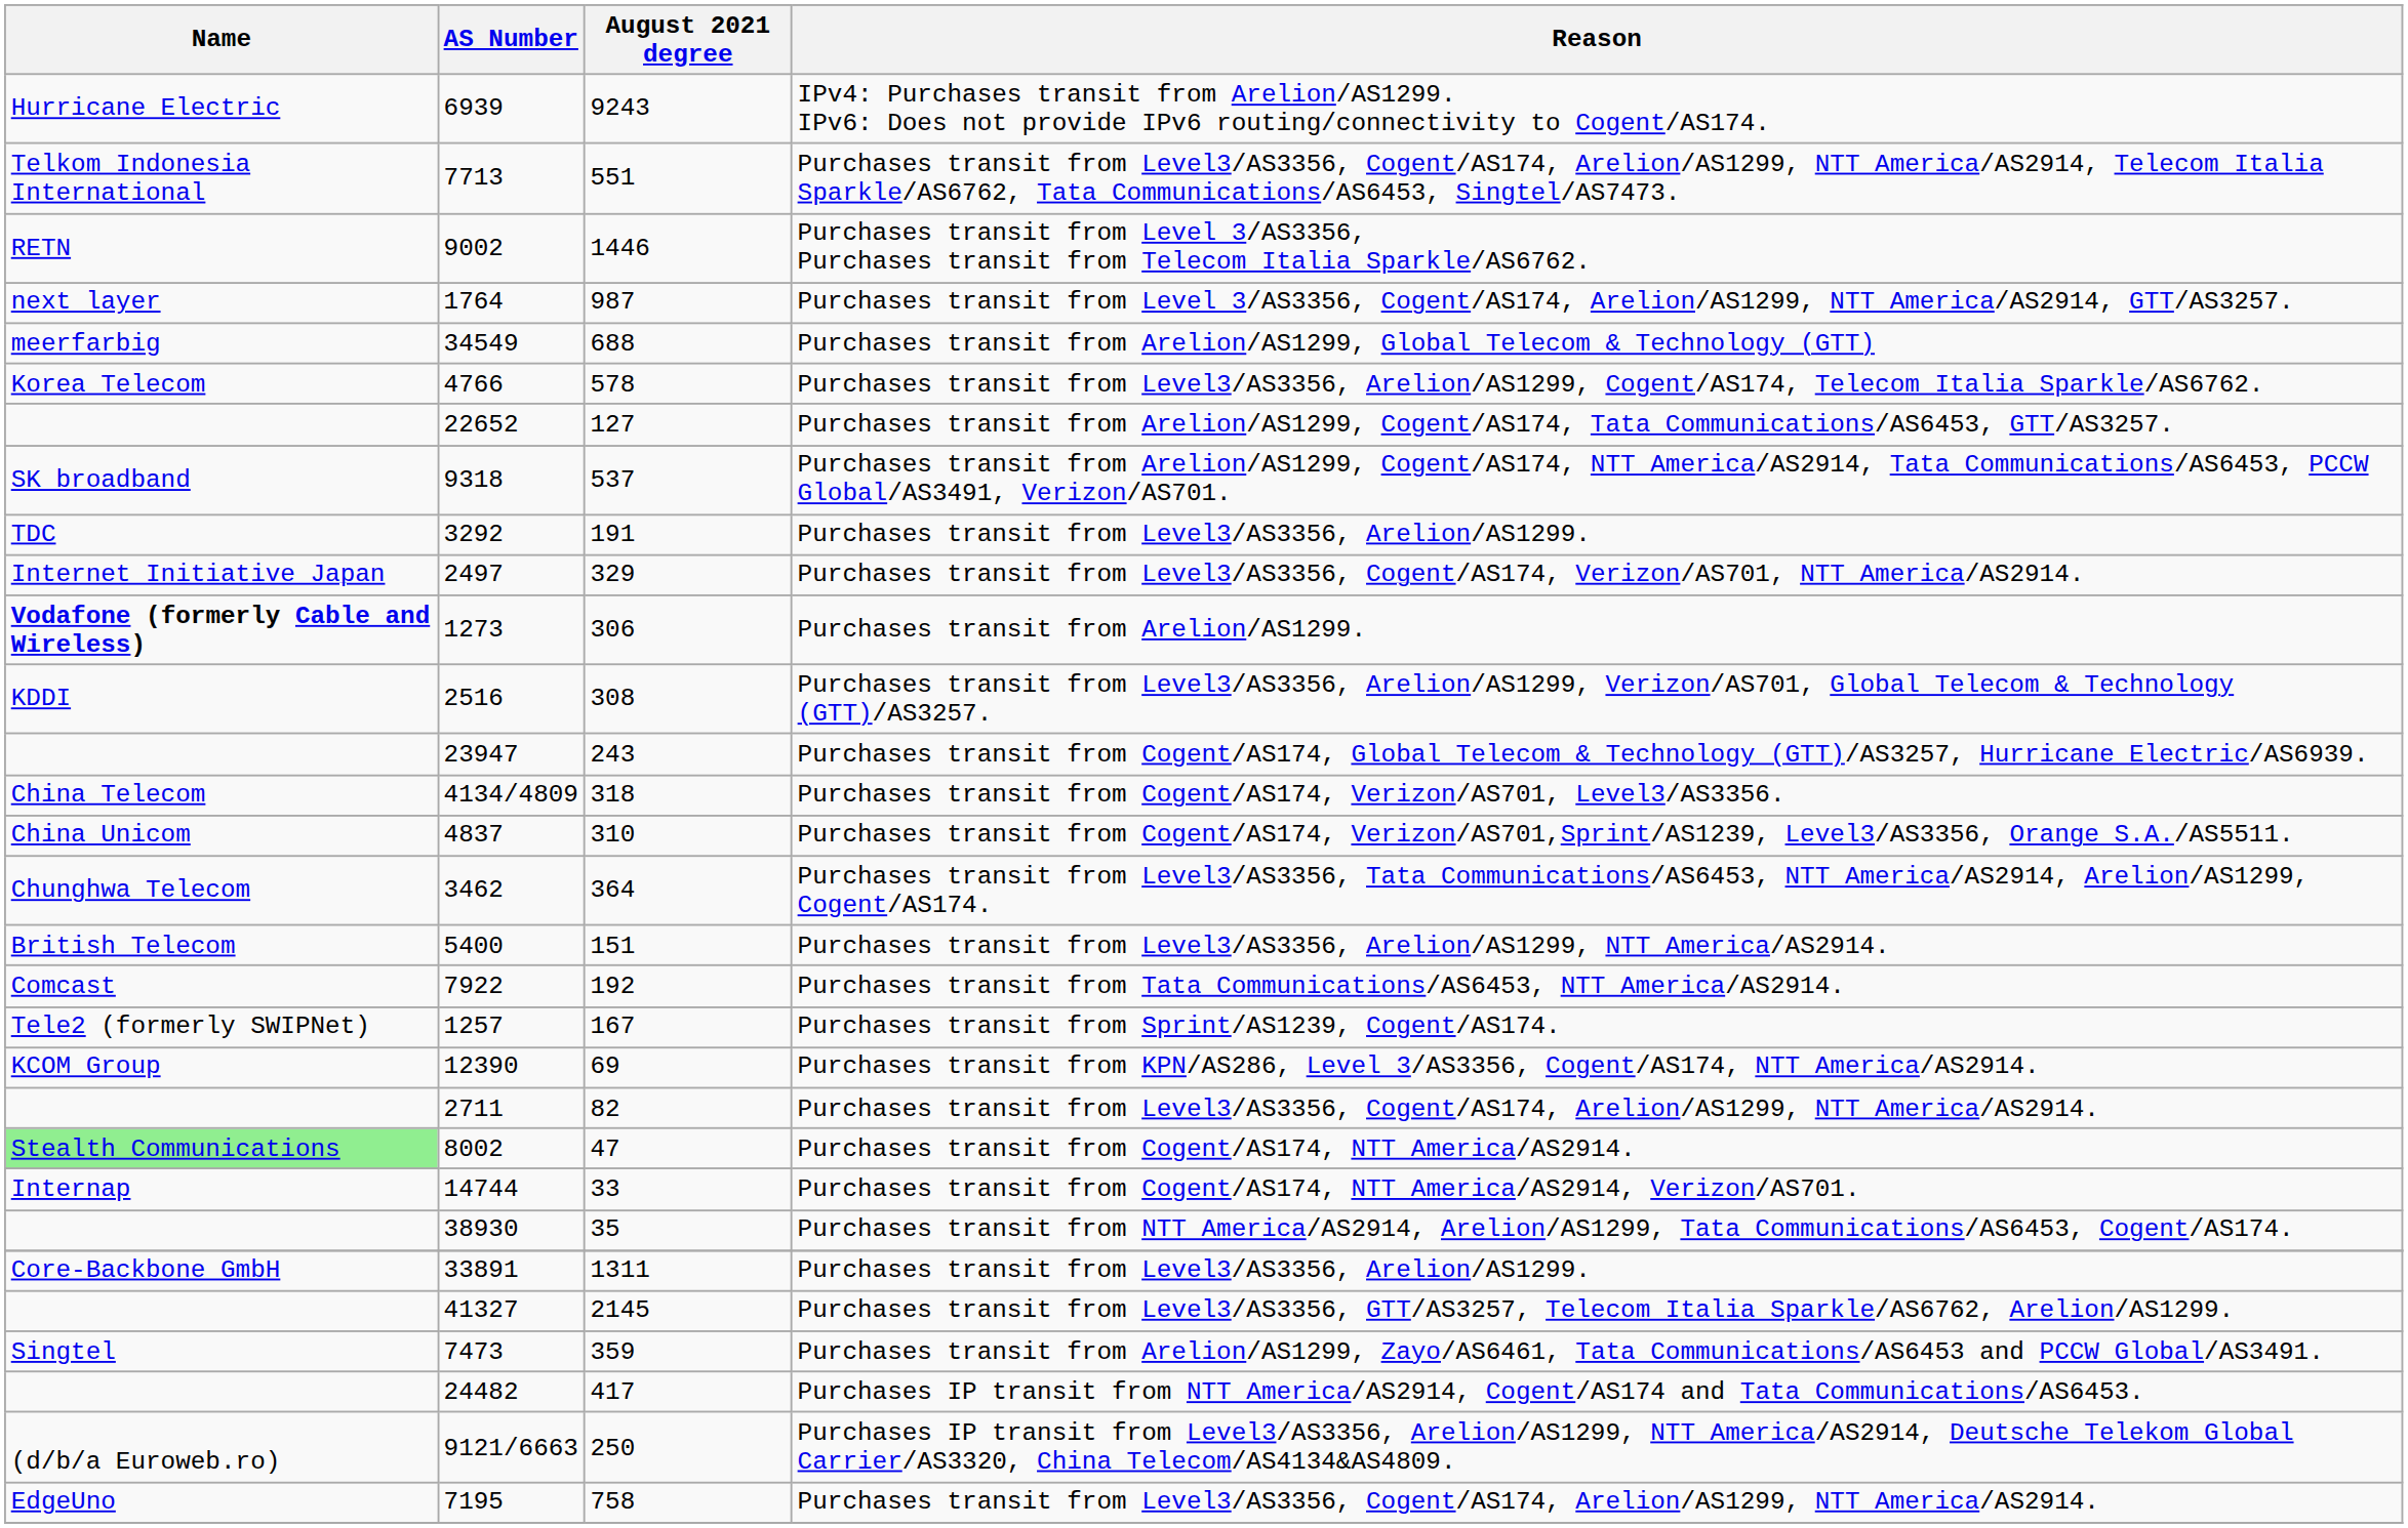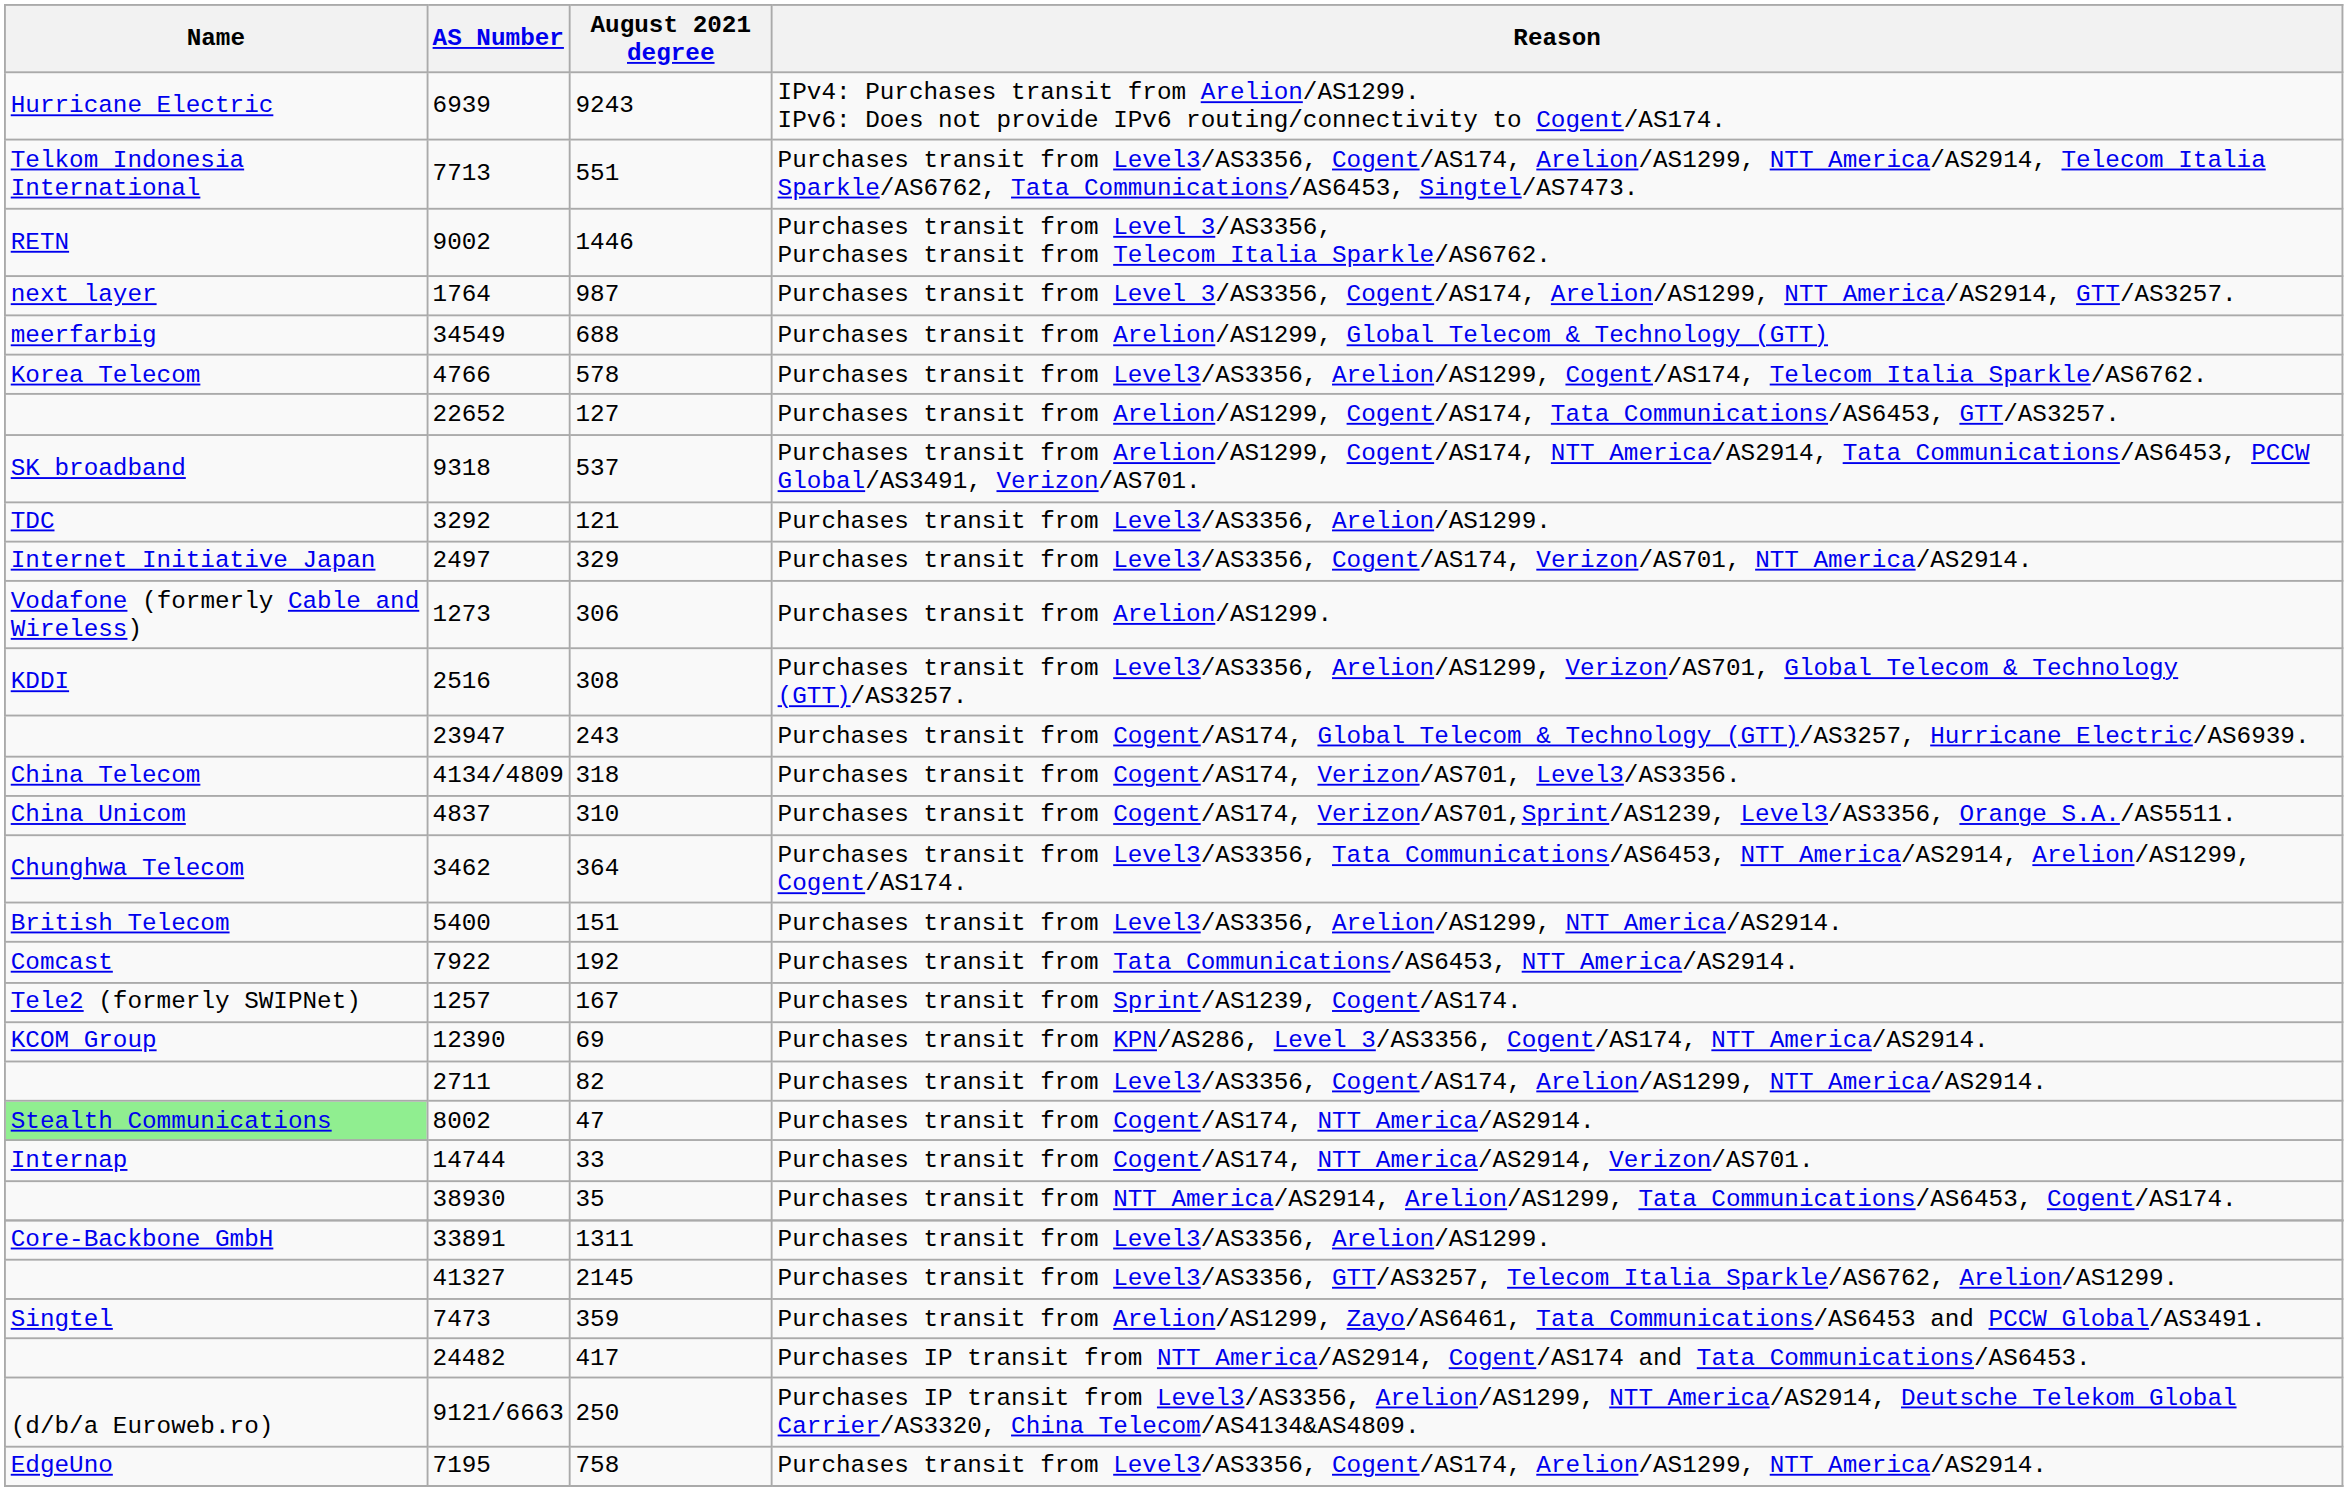3292 / Purchases transit from Level3/AS3356, Arelion/AS1299. | August 2021 degree: 191 -> 121
Purchases transit from Arelion/AS1299. | Name: bold -> normal
